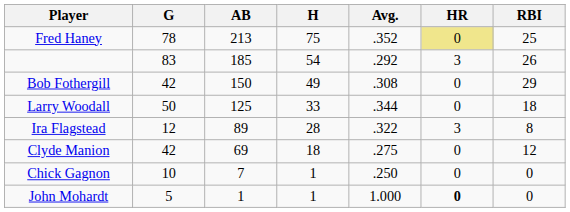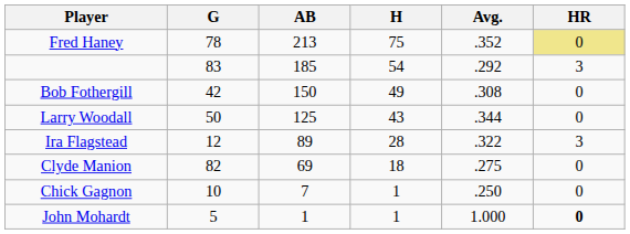- column: RBI | 25 | 26 | 29 | 18 | 8 | 12 | 0 | 0
Larry Woodall | H: 33 -> 43
Clyde Manion | G: 42 -> 82
